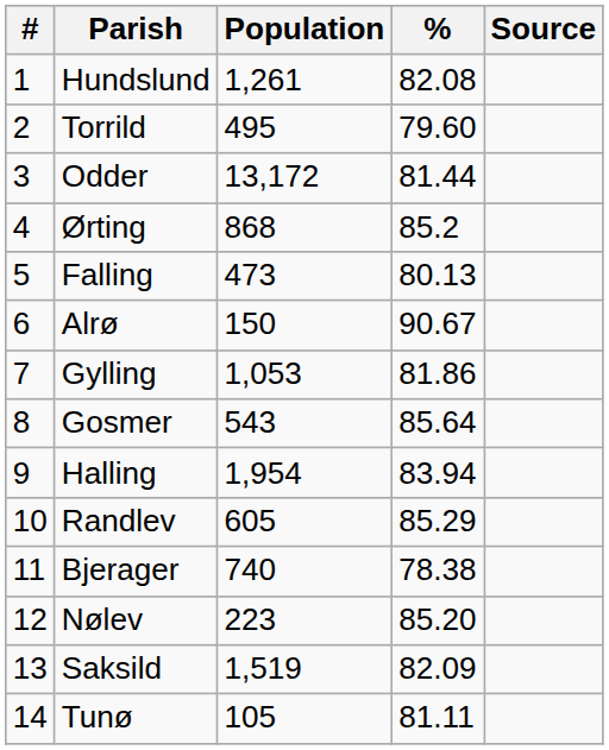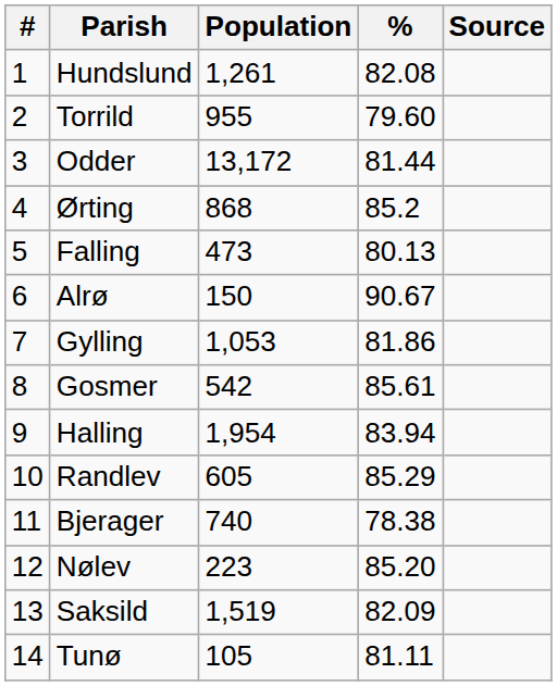Torrild | Population: 495 -> 955
Gosmer | Population: 543 -> 542
Gosmer | %: 85.64 -> 85.61
